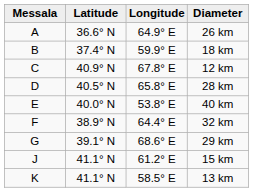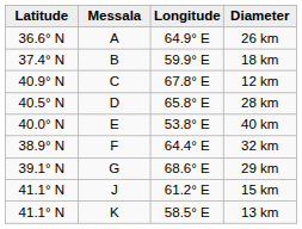columns swapped: Messala <-> Latitude
